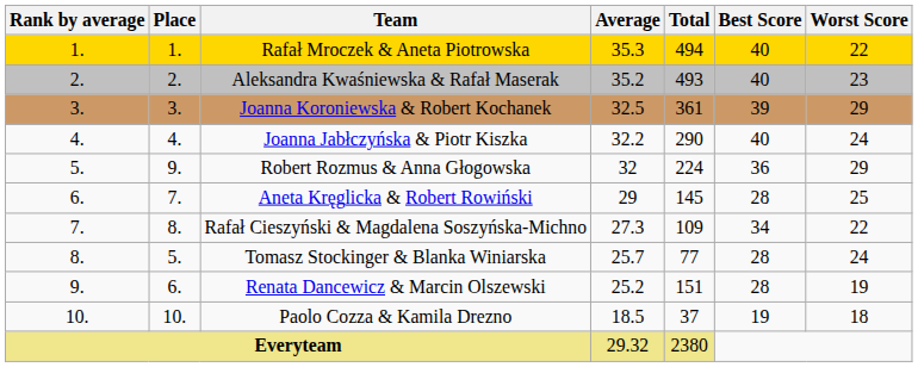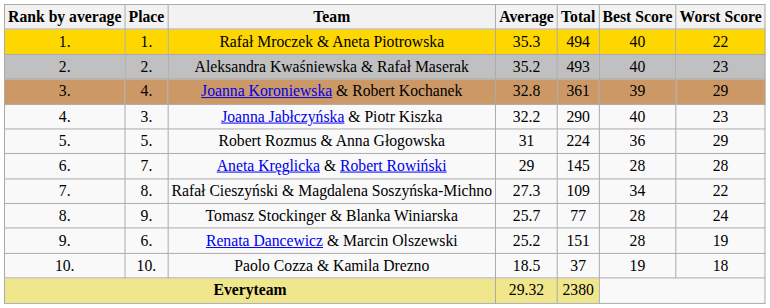Joanna Koroniewska & Robert Kochanek | Place: 3. -> 4.
Joanna Koroniewska & Robert Kochanek | Average: 32.5 -> 32.8
Joanna Jabłczyńska & Piotr Kiszka | Place: 4. -> 3.
Joanna Jabłczyńska & Piotr Kiszka | Worst Score: 24 -> 23
Robert Rozmus & Anna Głogowska | Place: 9. -> 5.
Robert Rozmus & Anna Głogowska | Average: 32 -> 31
Aneta Kręglicka & Robert Rowiński | Worst Score: 25 -> 28
Tomasz Stockinger & Blanka Winiarska | Place: 5. -> 9.
